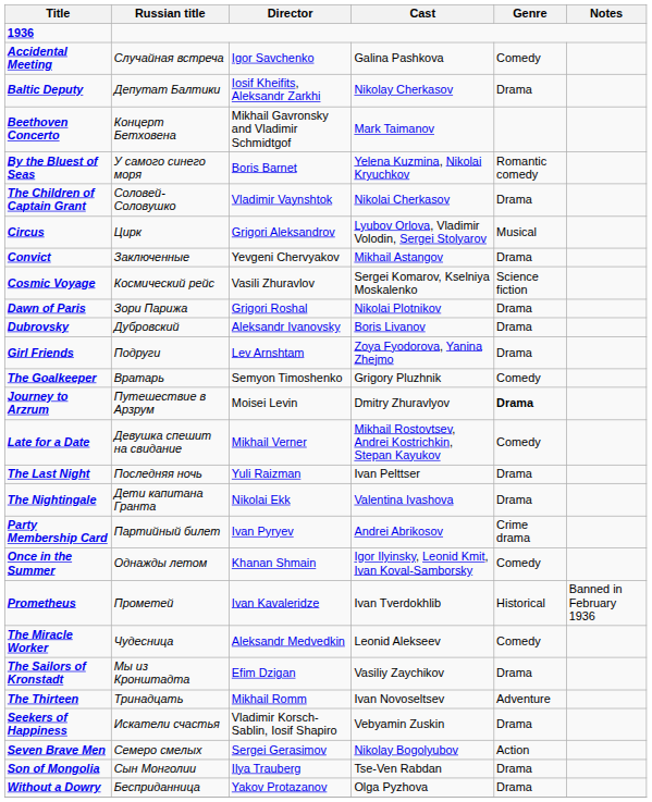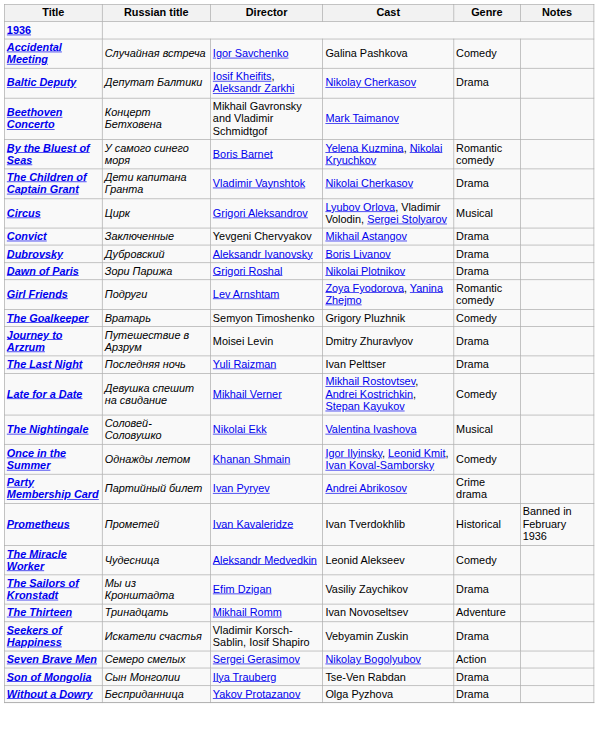The Children of Captain Grant | Russian title: Соловей-Соловушко -> Дети капитана Гранта
- row: Cosmic Voyage | Космический рейс | Vasili Zhuravlov | Sergei Komarov, Kselniya Moskalenko | Science fiction
rows swapped: Dawn of Paris <-> Dubrovsky
Girl Friends | Genre: Drama -> Romantic comedy
Journey to Arzrum | Genre: bold -> normal
rows swapped: The Last Night <-> Late for a Date
The Nightingale | Russian title: Дети капитана Гранта -> Соловей-Соловушко
The Nightingale | Genre: Drama -> Musical
rows swapped: Once in the Summer <-> Party Membership Card
